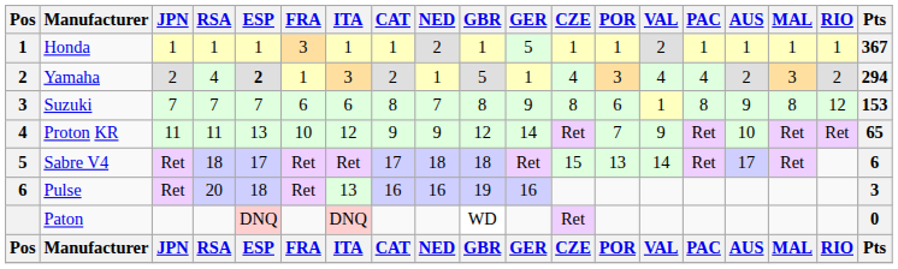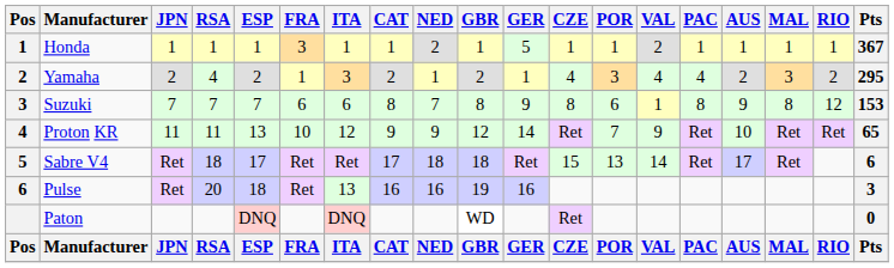Yamaha | ESP: bold -> normal
Yamaha | GBR: 5 -> 2
Yamaha | Pts: 294 -> 295
